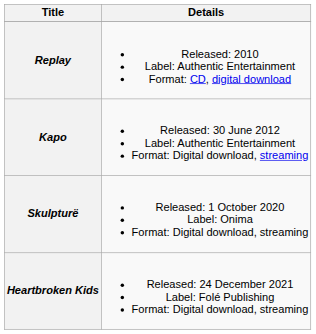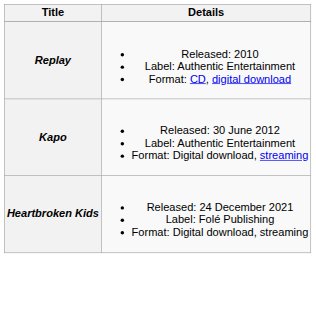- row: Skulpturë | Released: 1 October 2020 Label: Onima Format: Digital download, streaming
